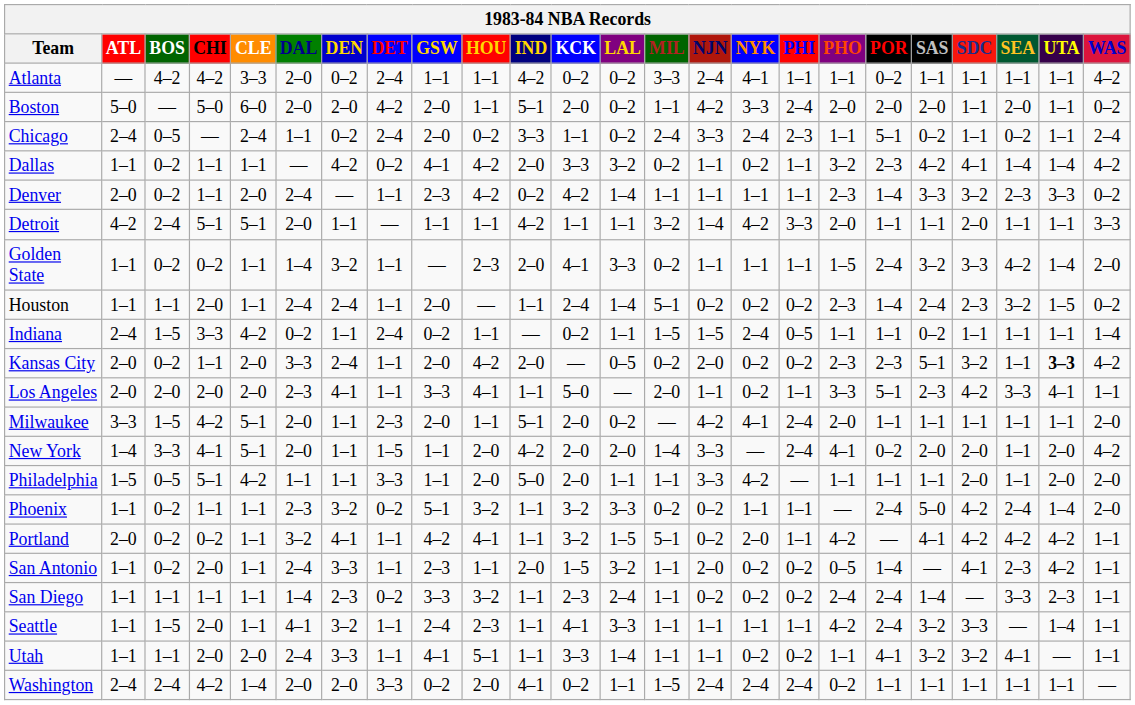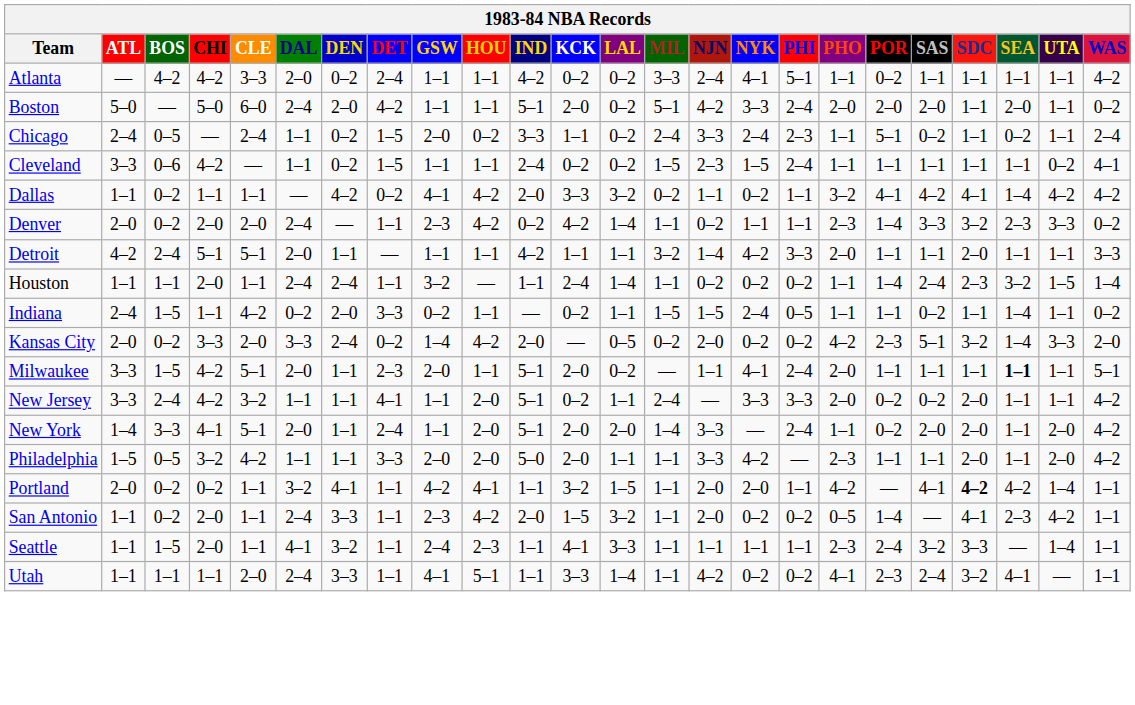Atlanta | PHI: 1–1 -> 5–1
Boston | DAL: 2–0 -> 2–4
Boston | GSW: 2–0 -> 1–1
Boston | MIL: 1–1 -> 5–1
Chicago | DET: 2–4 -> 1–5
+ row: Cleveland | 3–3 | 0–6 | 4–2 | — | 1–1 | 0–2 | 1–5 | 1–1 | 1–1 | 2–4 | 0–2 | 0–2 | 1–5 | 2–3 | 1–5 | 2–4 | 1–1 | 1–1 | 1–1 | 1–1 | 1–1 | 0–2 | 4–1
Dallas | POR: 2–3 -> 4–1
Dallas | UTA: 1–4 -> 4–2
Denver | CHI: 1–1 -> 2–0
Denver | NJN: 1–1 -> 0–2
- row: Golden State | 1–1 | 0–2 | 0–2 | 1–1 | 1–4 | 3–2 | 1–1 | — | 2–3 | 2–0 | 4–1 | 3–3 | 0–2 | 1–1 | 1–1 | 1–1 | 1–5 | 2–4 | 3–2 | 3–3 | 4–2 | 1–4 | 2–0
Houston | GSW: 2–0 -> 3–2
Houston | MIL: 5–1 -> 1–1
Houston | PHO: 2–3 -> 1–1
Houston | WAS: 0–2 -> 1–4
Indiana | CHI: 3–3 -> 1–1
Indiana | DEN: 1–1 -> 2–0
Indiana | DET: 2–4 -> 3–3
Indiana | SEA: 1–1 -> 1–4
Indiana | WAS: 1–4 -> 0–2
Kansas City | CHI: 1–1 -> 3–3
Kansas City | DET: 1–1 -> 0–2
Kansas City | GSW: 2–0 -> 1–4
Kansas City | PHO: 2–3 -> 4–2
Kansas City | SEA: 1–1 -> 1–4
Kansas City | UTA: bold -> normal
Kansas City | WAS: 4–2 -> 2–0
- row: Los Angeles | 2–0 | 2–0 | 2–0 | 2–0 | 2–3 | 4–1 | 1–1 | 3–3 | 4–1 | 1–1 | 5–0 | — | 2–0 | 1–1 | 0–2 | 1–1 | 3–3 | 5–1 | 2–3 | 4–2 | 3–3 | 4–1 | 1–1
Milwaukee | NJN: 4–2 -> 1–1
Milwaukee | SEA: normal -> bold
Milwaukee | WAS: 2–0 -> 5–1
+ row: New Jersey | 3–3 | 2–4 | 4–2 | 3–2 | 1–1 | 1–1 | 4–1 | 1–1 | 2–0 | 5–1 | 0–2 | 1–1 | 2–4 | — | 3–3 | 3–3 | 2–0 | 0–2 | 0–2 | 2–0 | 1–1 | 1–1 | 4–2
New York | DET: 1–5 -> 2–4
New York | IND: 4–2 -> 5–1
New York | PHO: 4–1 -> 1–1
Philadelphia | CHI: 5–1 -> 3–2
Philadelphia | GSW: 1–1 -> 2–0
Philadelphia | PHO: 1–1 -> 2–3
Philadelphia | WAS: 2–0 -> 4–2
- row: Phoenix | 1–1 | 0–2 | 1–1 | 1–1 | 2–3 | 3–2 | 0–2 | 5–1 | 3–2 | 1–1 | 3–2 | 3–3 | 0–2 | 0–2 | 1–1 | 1–1 | — | 2–4 | 5–0 | 4–2 | 2–4 | 1–4 | 2–0
Portland | MIL: 5–1 -> 1–1
Portland | NJN: 0–2 -> 2–0
Portland | SDC: normal -> bold
Portland | UTA: 4–2 -> 1–4
San Antonio | HOU: 1–1 -> 4–2
- row: San Diego | 1–1 | 1–1 | 1–1 | 1–1 | 1–4 | 2–3 | 0–2 | 3–3 | 3–2 | 1–1 | 2–3 | 2–4 | 1–1 | 0–2 | 0–2 | 0–2 | 2–4 | 2–4 | 1–4 | — | 3–3 | 2–3 | 1–1
Seattle | PHO: 4–2 -> 2–3
Utah | CHI: 2–0 -> 1–1
Utah | NJN: 1–1 -> 4–2
Utah | PHO: 1–1 -> 4–1
Utah | POR: 4–1 -> 2–3
Utah | SAS: 3–2 -> 2–4
- row: Washington | 2–4 | 2–4 | 4–2 | 1–4 | 2–0 | 2–0 | 3–3 | 0–2 | 2–0 | 4–1 | 0–2 | 1–1 | 1–5 | 2–4 | 2–4 | 2–4 | 0–2 | 1–1 | 1–1 | 1–1 | 1–1 | 1–1 | —
